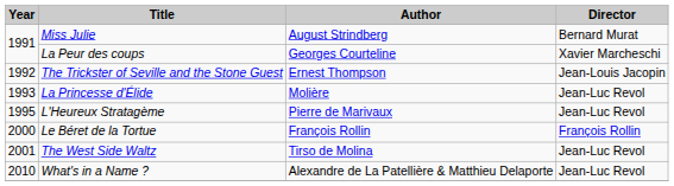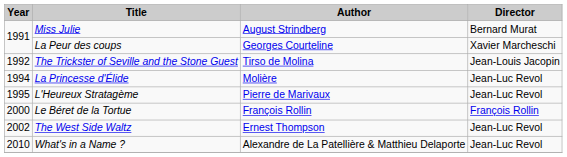The Trickster of Seville and the Stone Guest | Author: Ernest Thompson -> Tirso de Molina
La Princesse d'Élide | Year: 1993 -> 1994
The West Side Waltz | Year: 2001 -> 2002
The West Side Waltz | Author: Tirso de Molina -> Ernest Thompson
